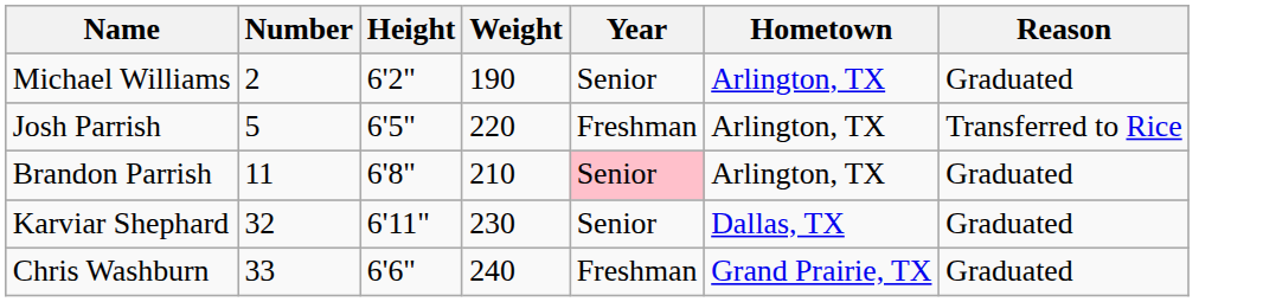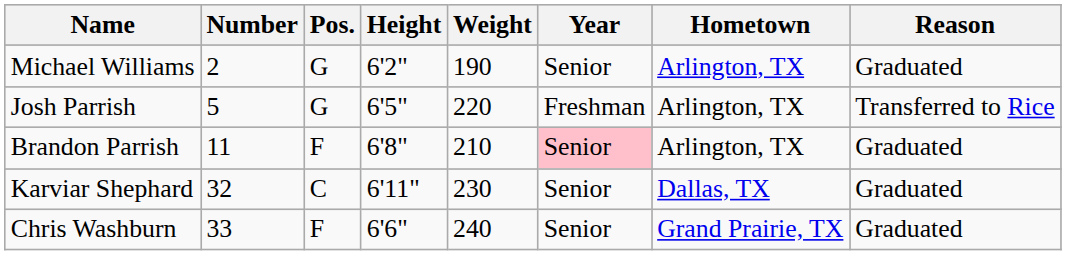+ column: Pos. | G | G | F | C | F
Chris Washburn | Year: Freshman -> Senior
